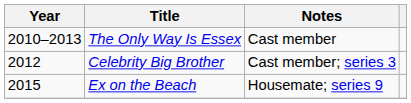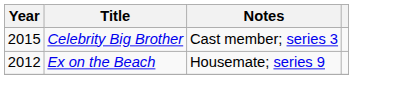- row: 2010–2013 | The Only Way Is Essex | Cast member
Celebrity Big Brother | Year: 2012 -> 2015
Ex on the Beach | Year: 2015 -> 2012
